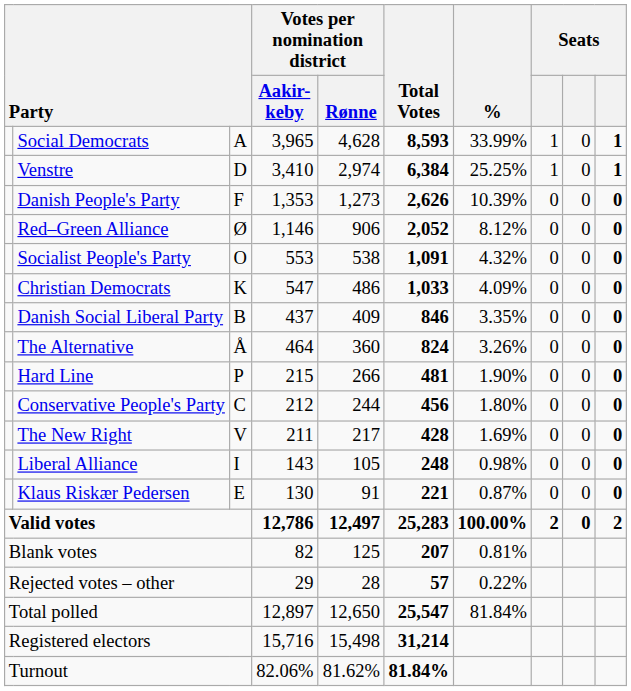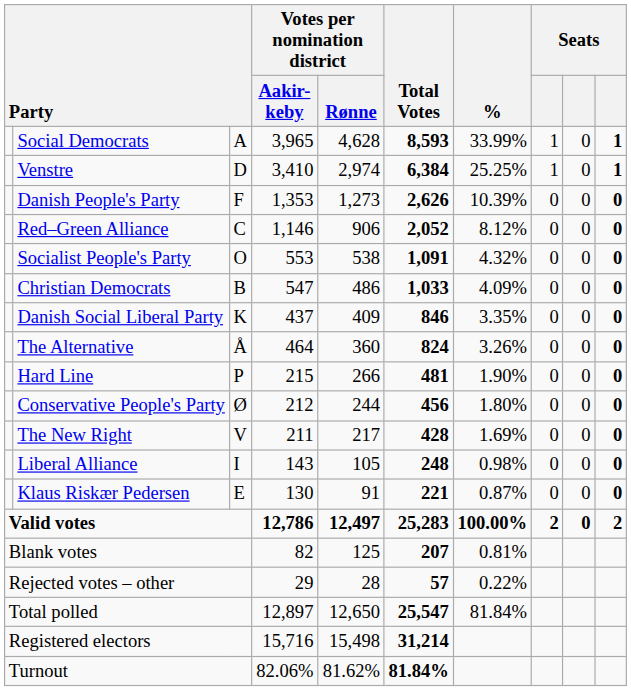Red–Green Alliance | column 3: Ø -> C
Christian Democrats | column 3: K -> B
Danish Social Liberal Party | column 3: B -> K
Conservative People's Party | column 3: C -> Ø
